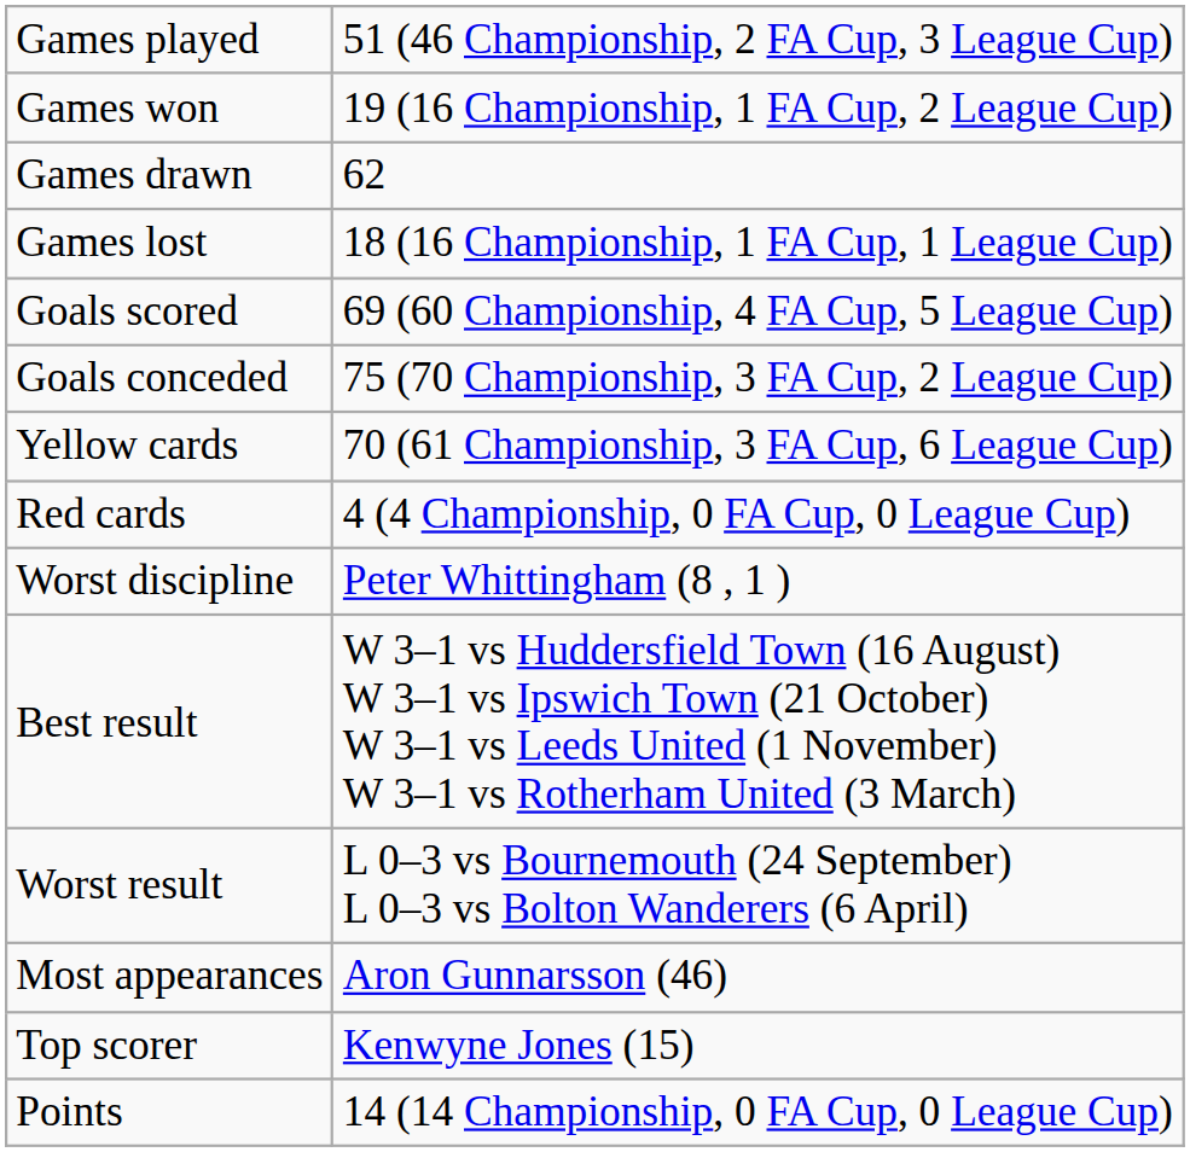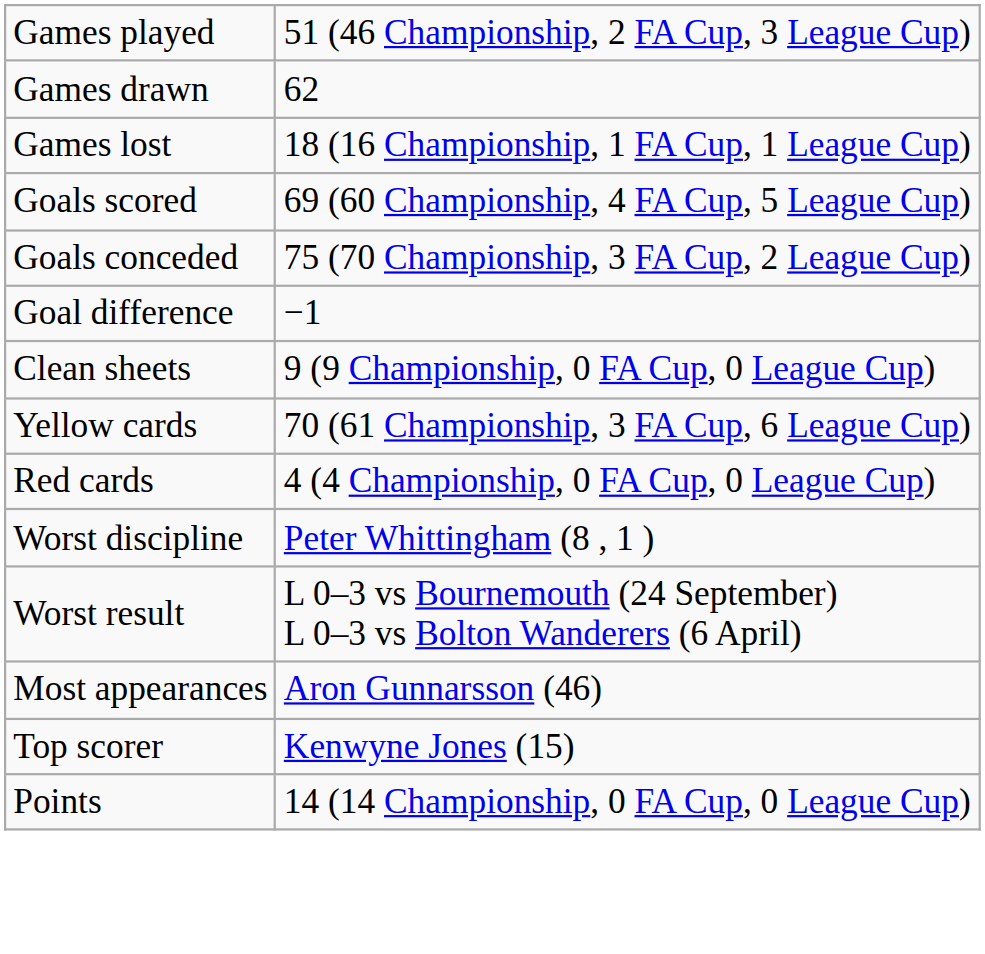- row: Games won | 19 (16 Championship, 1 FA Cup, 2 League Cup)
+ row: Goal difference | −1
+ row: Clean sheets | 9 (9 Championship, 0 FA Cup, 0 League Cup)
- row: Best result | W 3–1 vs Huddersfield Town (16 August) W 3–1 vs Ipswich Town (21 October) W 3–1 vs Leeds United (1 November) W 3–1 vs Rotherham United (3 March)
